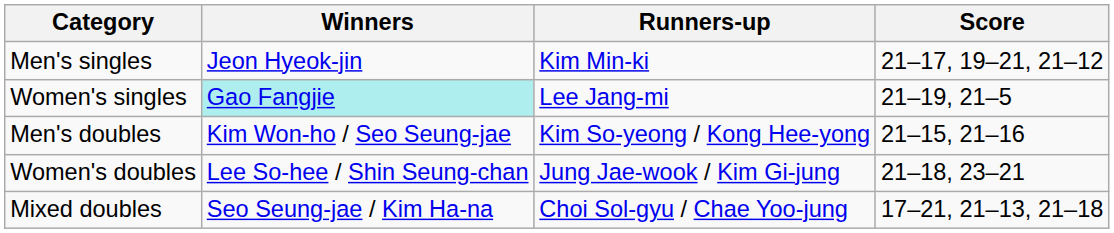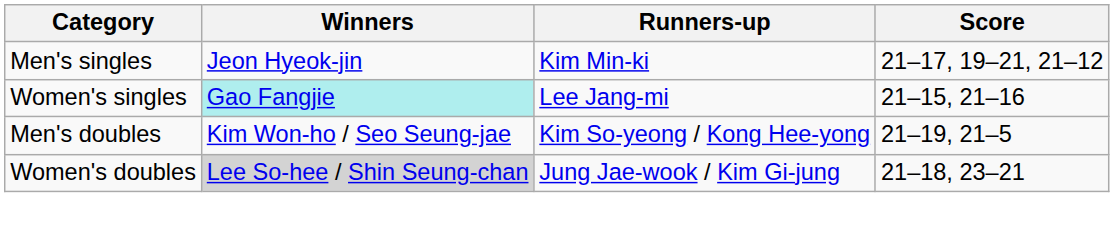Women's singles | Score: 21–19, 21–5 -> 21–15, 21–16
Men's doubles | Score: 21–15, 21–16 -> 21–19, 21–5
Women's doubles | Winners: no background -> lightgrey background
- row: Mixed doubles | Seo Seung-jae / Kim Ha-na | Choi Sol-gyu / Chae Yoo-jung | 17–21, 21–13, 21–18
